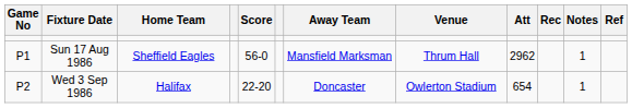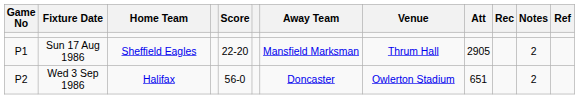Sun 17 Aug 1986 | Score: 56-0 -> 22-20
Sun 17 Aug 1986 | Att: 2962 -> 2905
Sun 17 Aug 1986 | Notes: 1 -> 2
Wed 3 Sep 1986 | Score: 22-20 -> 56-0
Wed 3 Sep 1986 | Att: 654 -> 651
Wed 3 Sep 1986 | Notes: 1 -> 2
